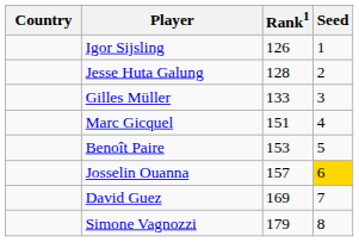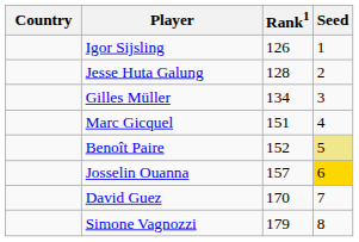Gilles Müller | Rank1: 133 -> 134
Benoît Paire | Rank1: 153 -> 152
Benoît Paire | Seed: no background -> khaki background
David Guez | Rank1: 169 -> 170
